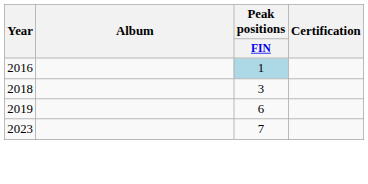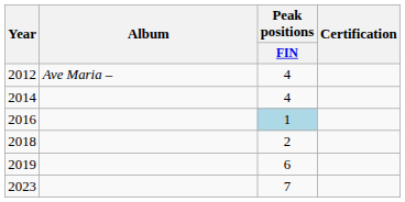+ row: 2012 | Ave Maria – | 4
+ row: 2014 | 4
2018 | Peak positions / FIN: 3 -> 2
